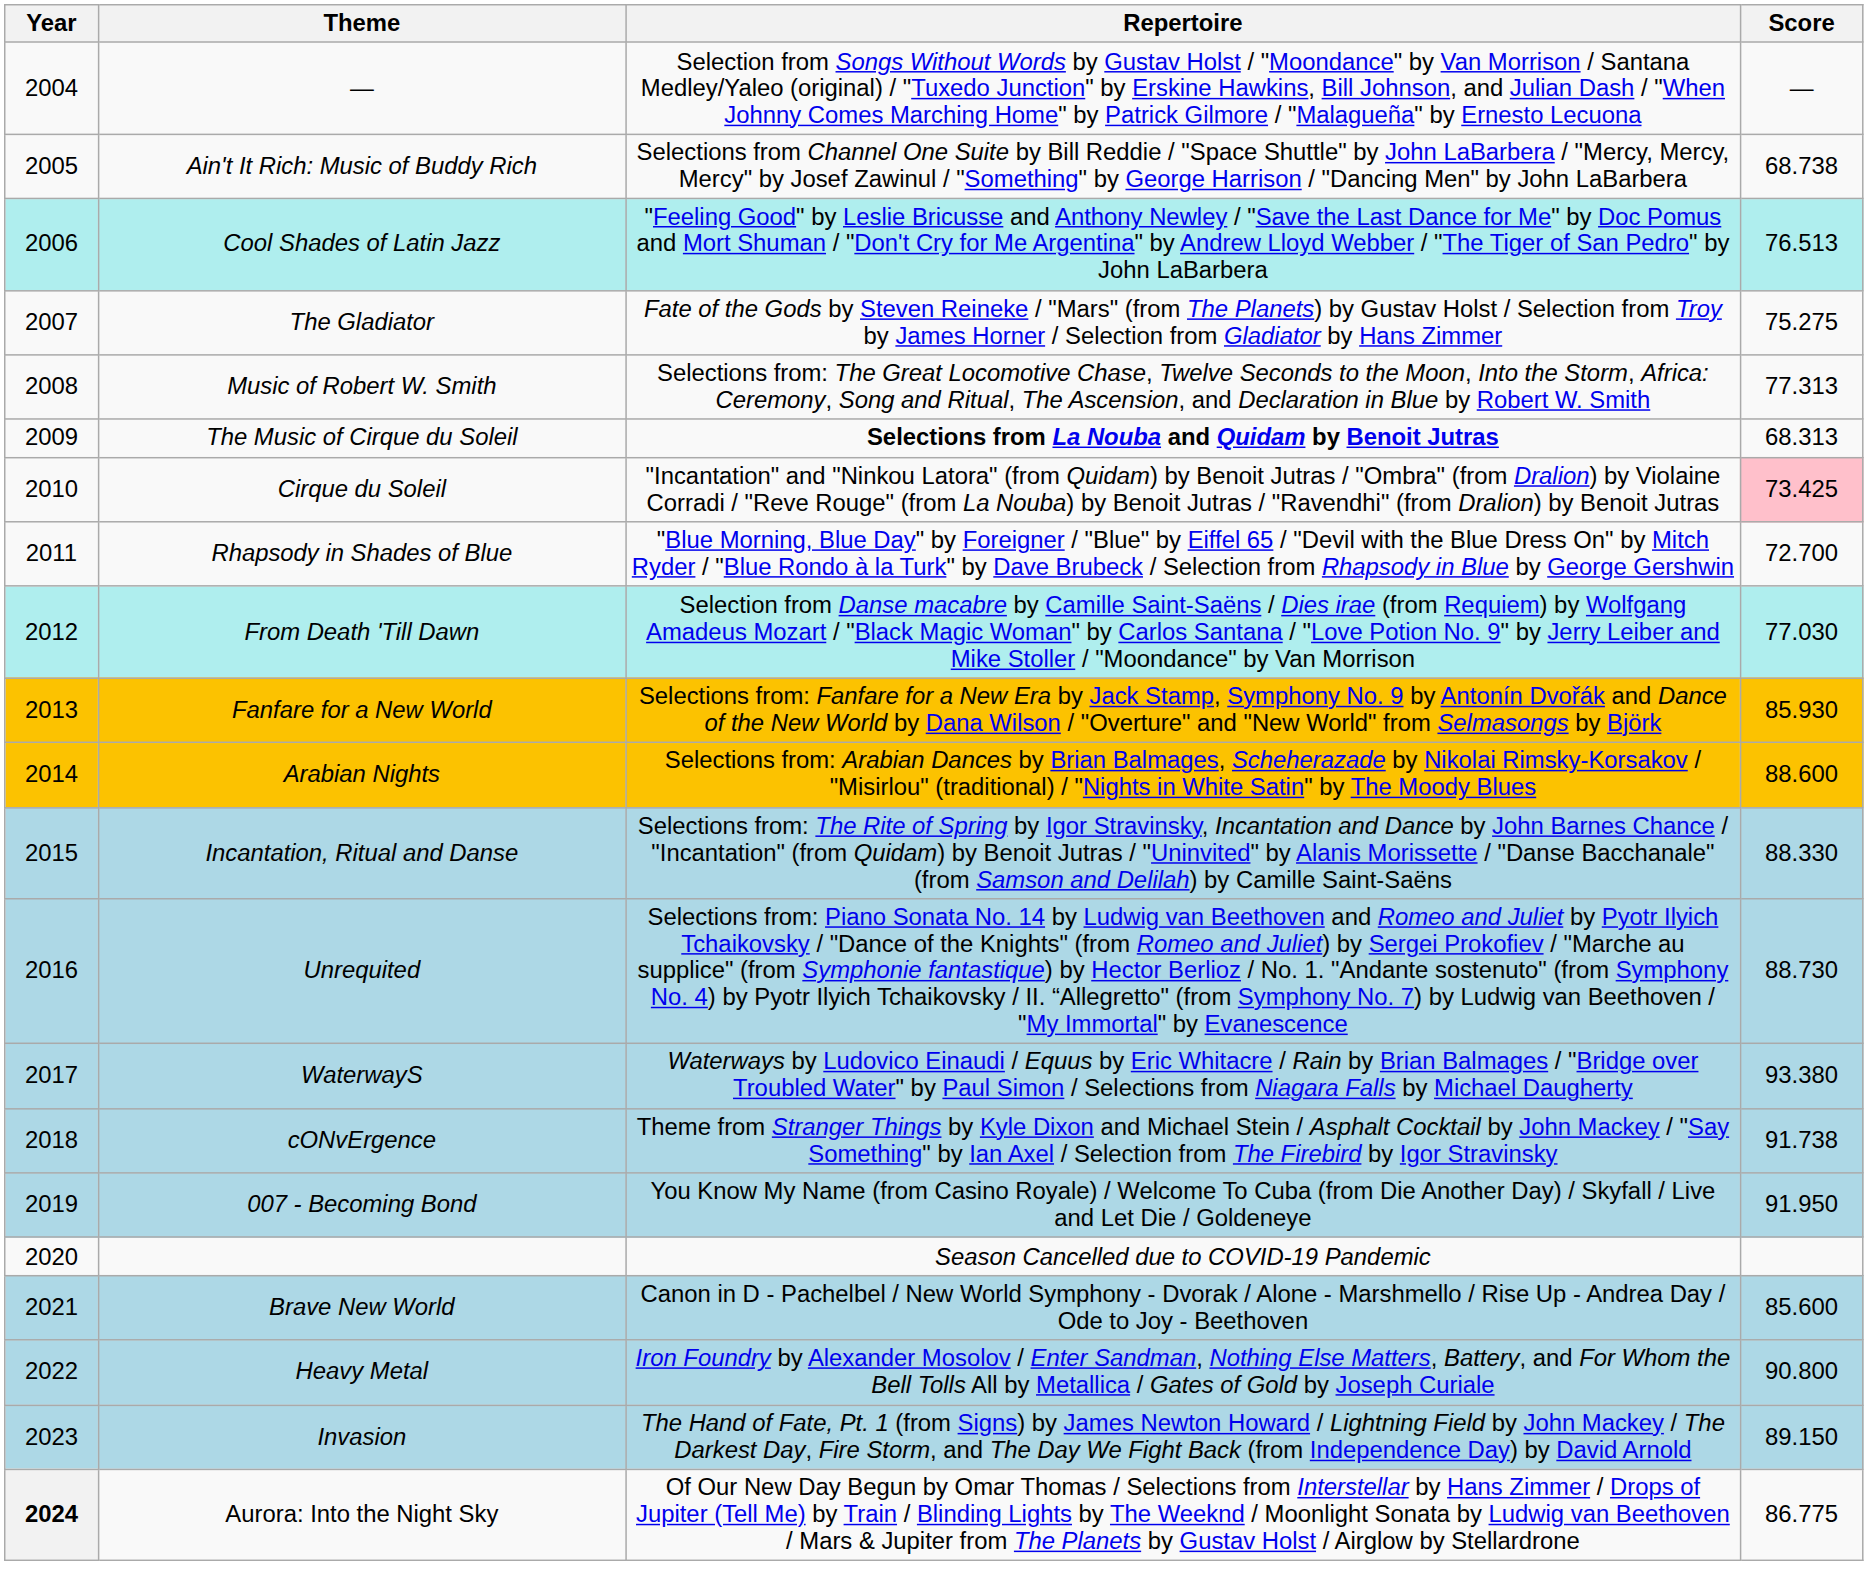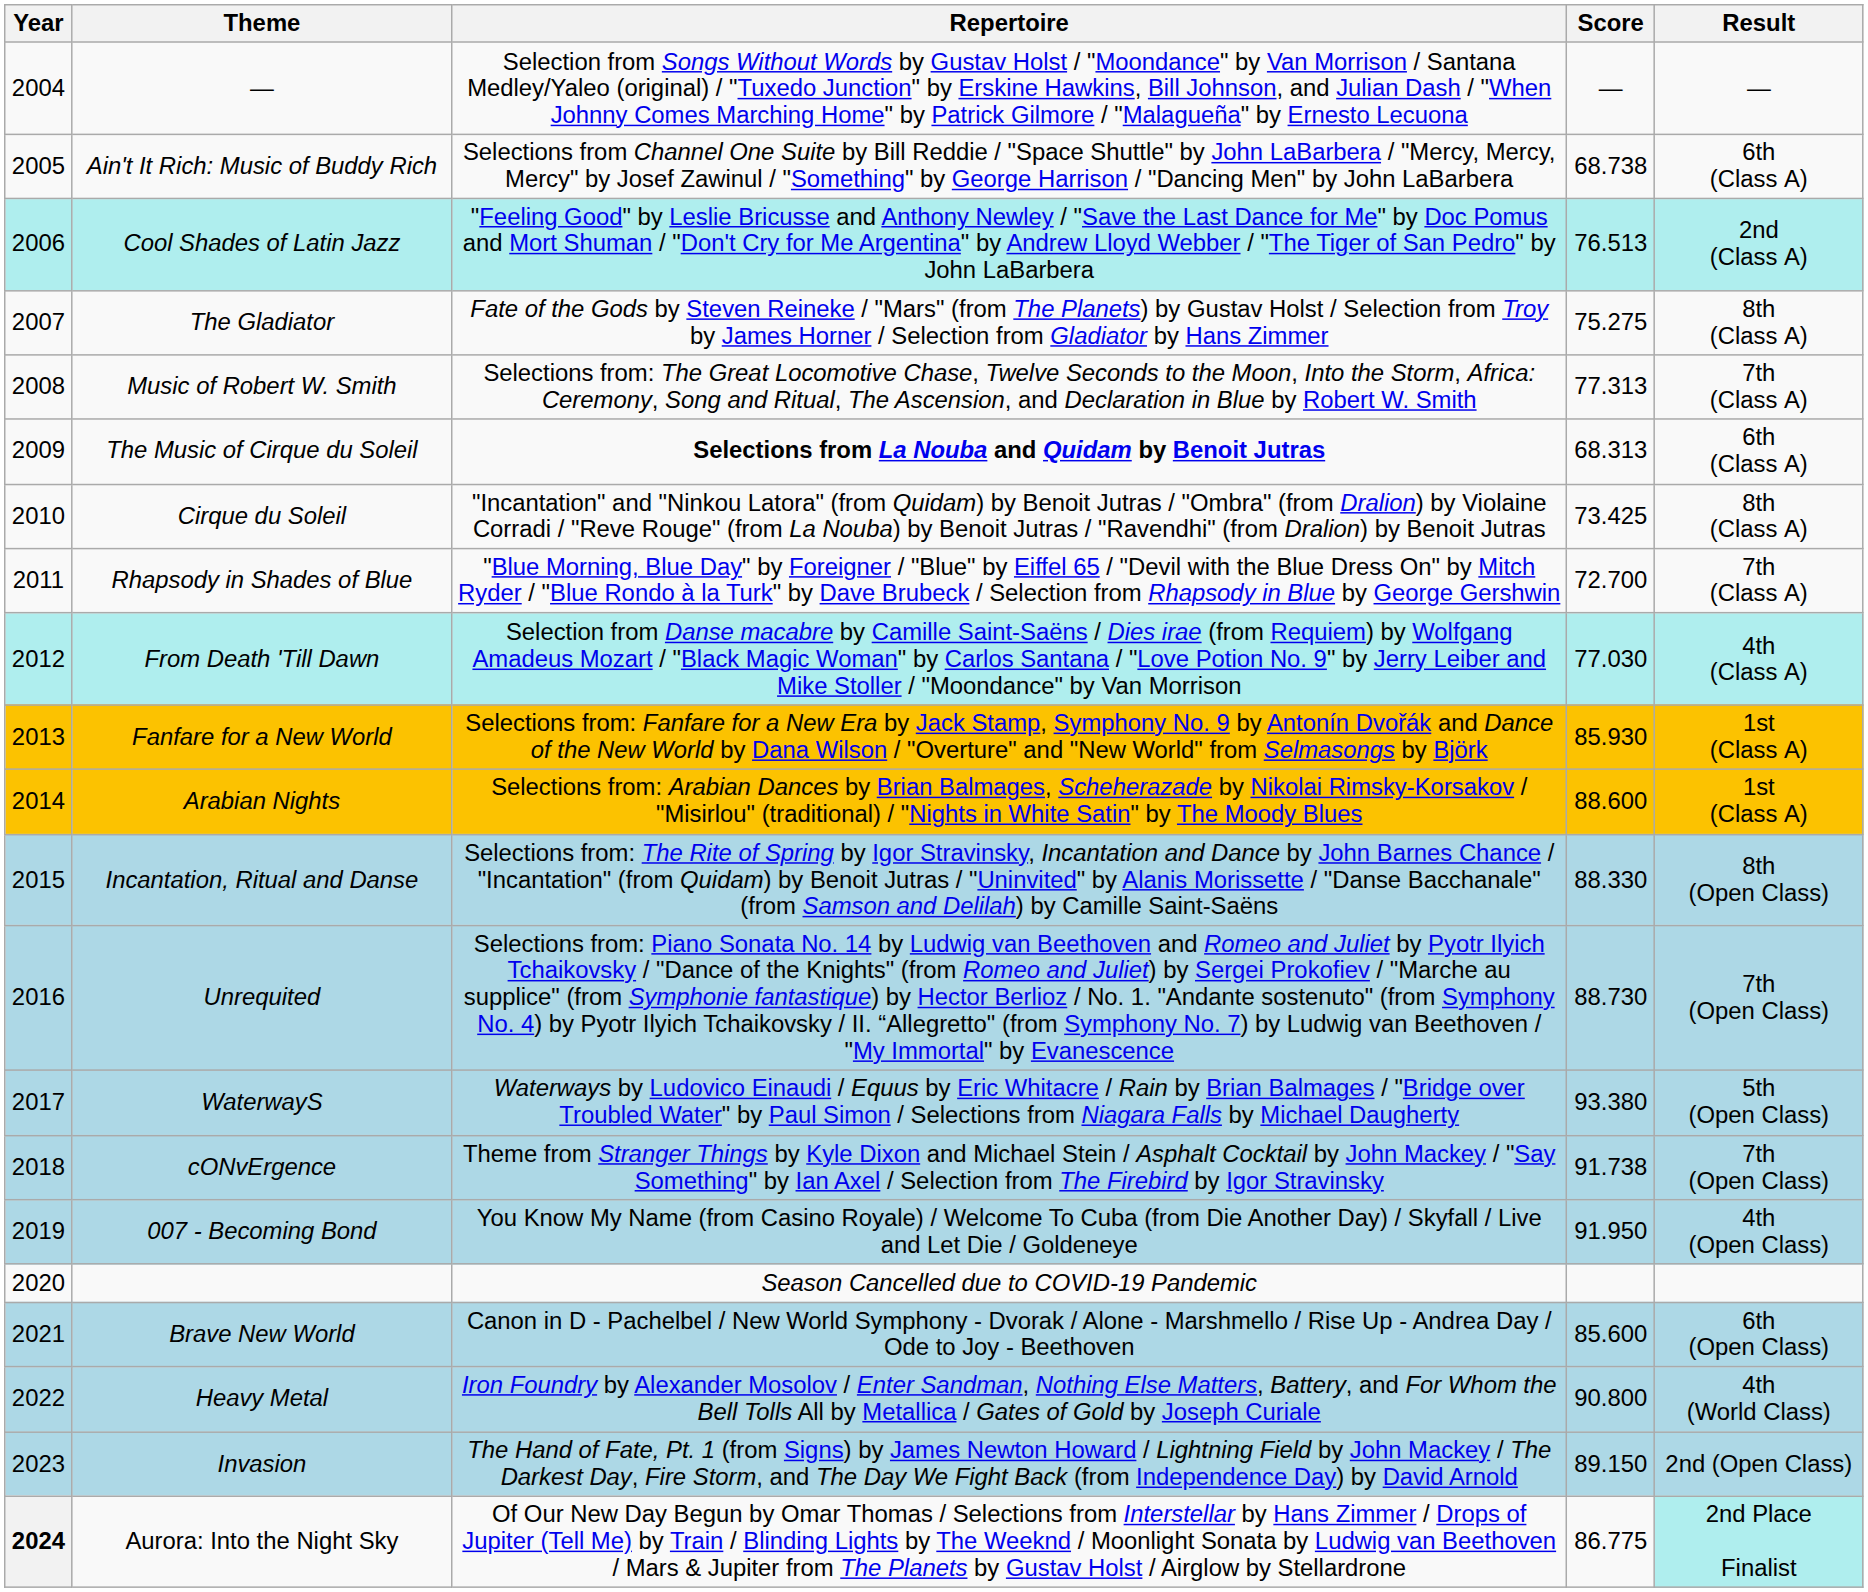+ column: Result | — | 6th (Class A) | 2nd (Class A) | 8th (Class A) | 7th (Class A) | 6th (Class A) | 8th (Class A) | 7th (Class A) | 4th (Class A) | 1st (Class A) | 1st (Class A) | 8th (Open Class) | 7th (Open Class) | 5th (Open Class) | 7th (Open Class) | 4th (Open Class) | 6th (Open Class) | 4th (World Class) | 2nd (Open Class) | 2nd Place Finalist
Cirque du Soleil | Score: pink background -> no background
